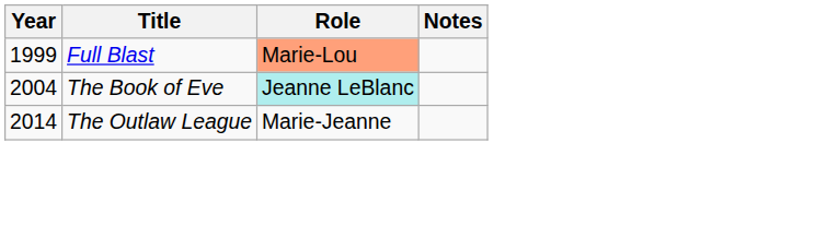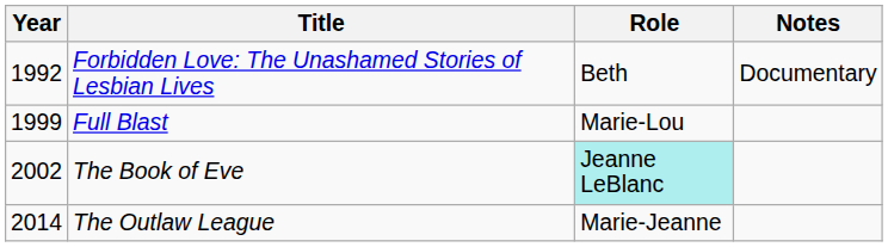+ row: 1992 | Forbidden Love: The Unashamed Stories of Lesbian Lives | Beth | Documentary
Full Blast | Role: lightsalmon background -> no background
The Book of Eve | Year: 2004 -> 2002
